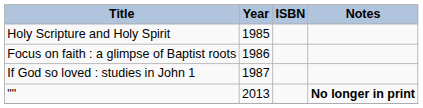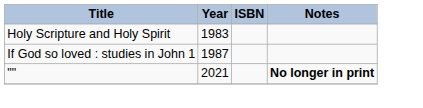Holy Scripture and Holy Spirit | Year: 1985 -> 1983
- row: Focus on faith : a glimpse of Baptist roots | 1986
"" | Year: 2013 -> 2021
